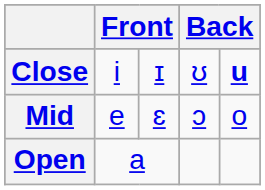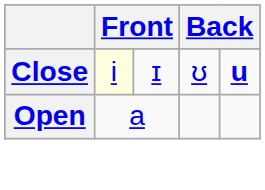Close | column 2: no background -> lightyellow background
- row: Mid | e | ɛ | ɔ | o
